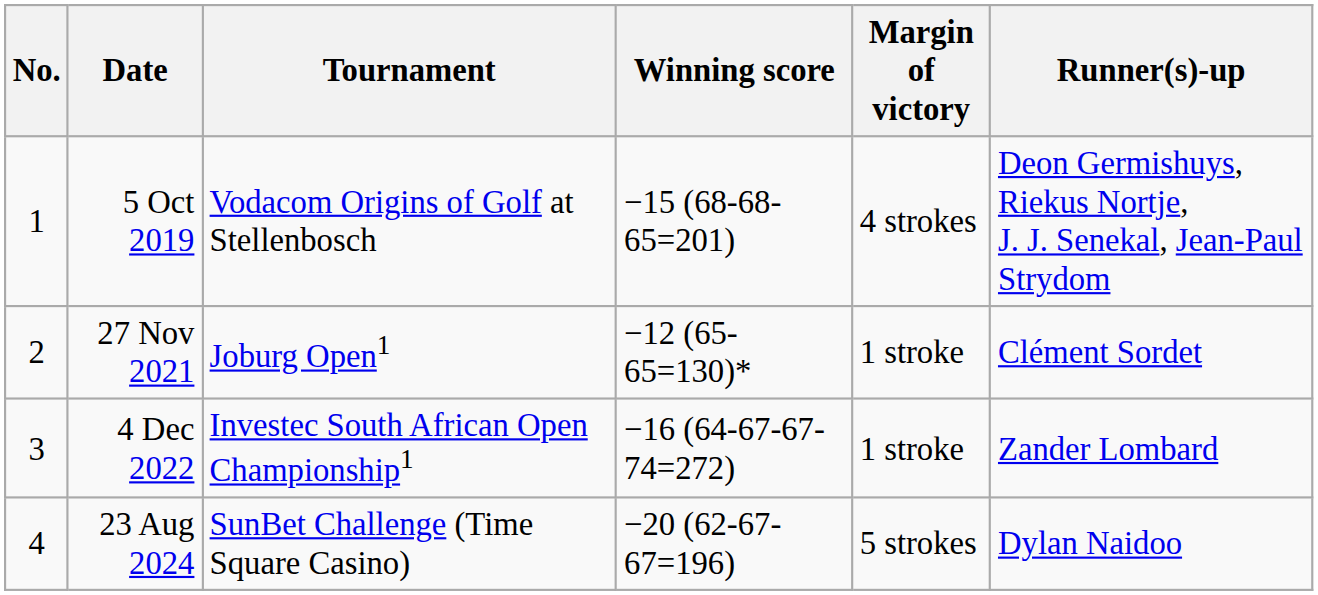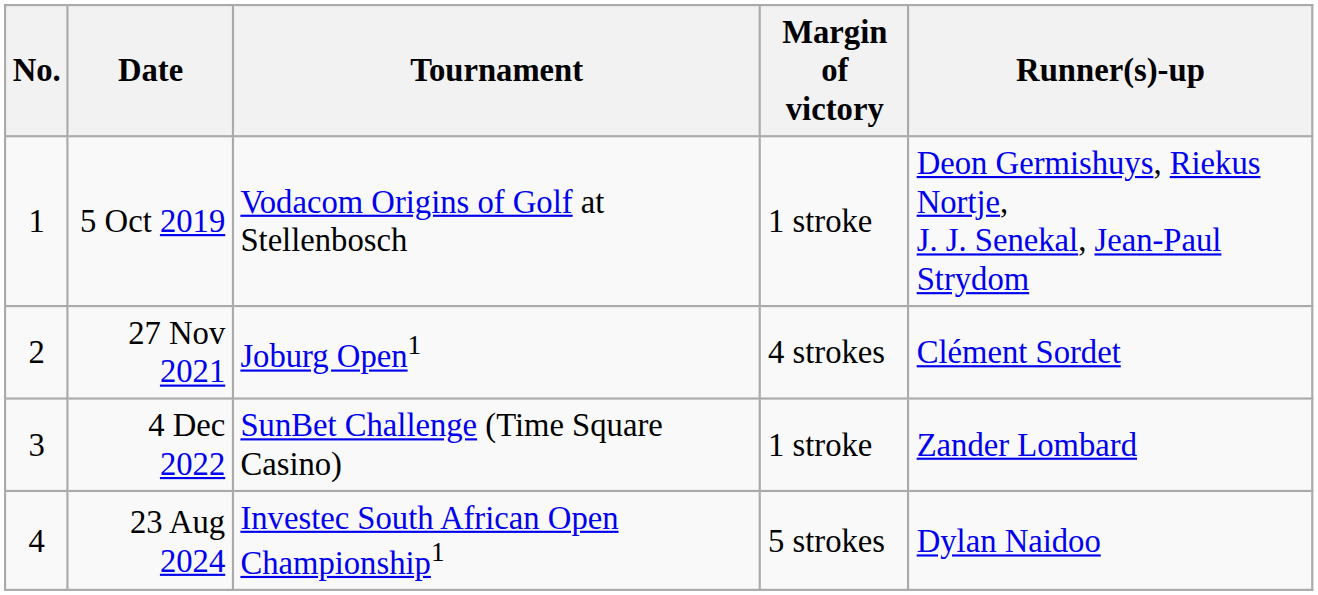- column: Winning score | −15 (68-68-65=201) | −12 (65-65=130)* | −16 (64-67-67-74=272) | −20 (62-67-67=196)
5 Oct 2019 | Margin of victory: 4 strokes -> 1 stroke
27 Nov 2021 | Margin of victory: 1 stroke -> 4 strokes
4 Dec 2022 | Tournament: Investec South African Open Championship1 -> SunBet Challenge (Time Square Casino)
23 Aug 2024 | Tournament: SunBet Challenge (Time Square Casino) -> Investec South African Open Championship1
